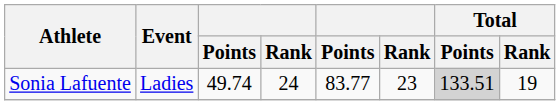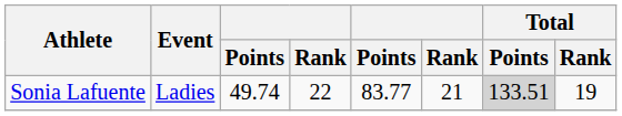Sonia Lafuente | column 4: 24 -> 22
Sonia Lafuente | column 6: 23 -> 21
